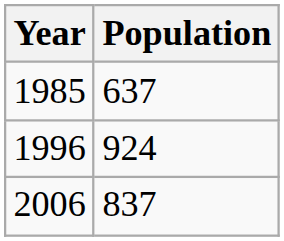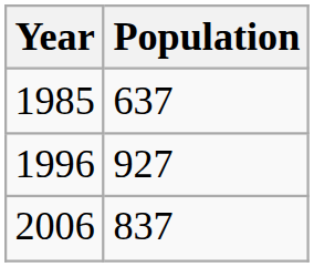1996 | Population: 924 -> 927
